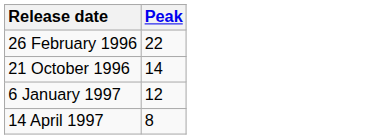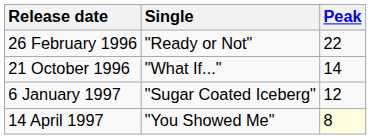+ column: Single | "Ready or Not" | "What If..." | "Sugar Coated Iceberg" | "You Showed Me"
14 April 1997 | Peak: no background -> lightyellow background
